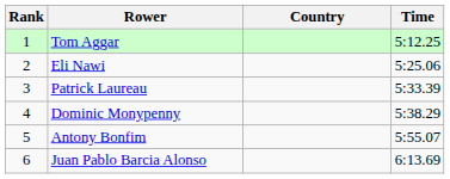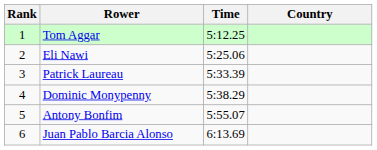columns swapped: Country <-> Time
